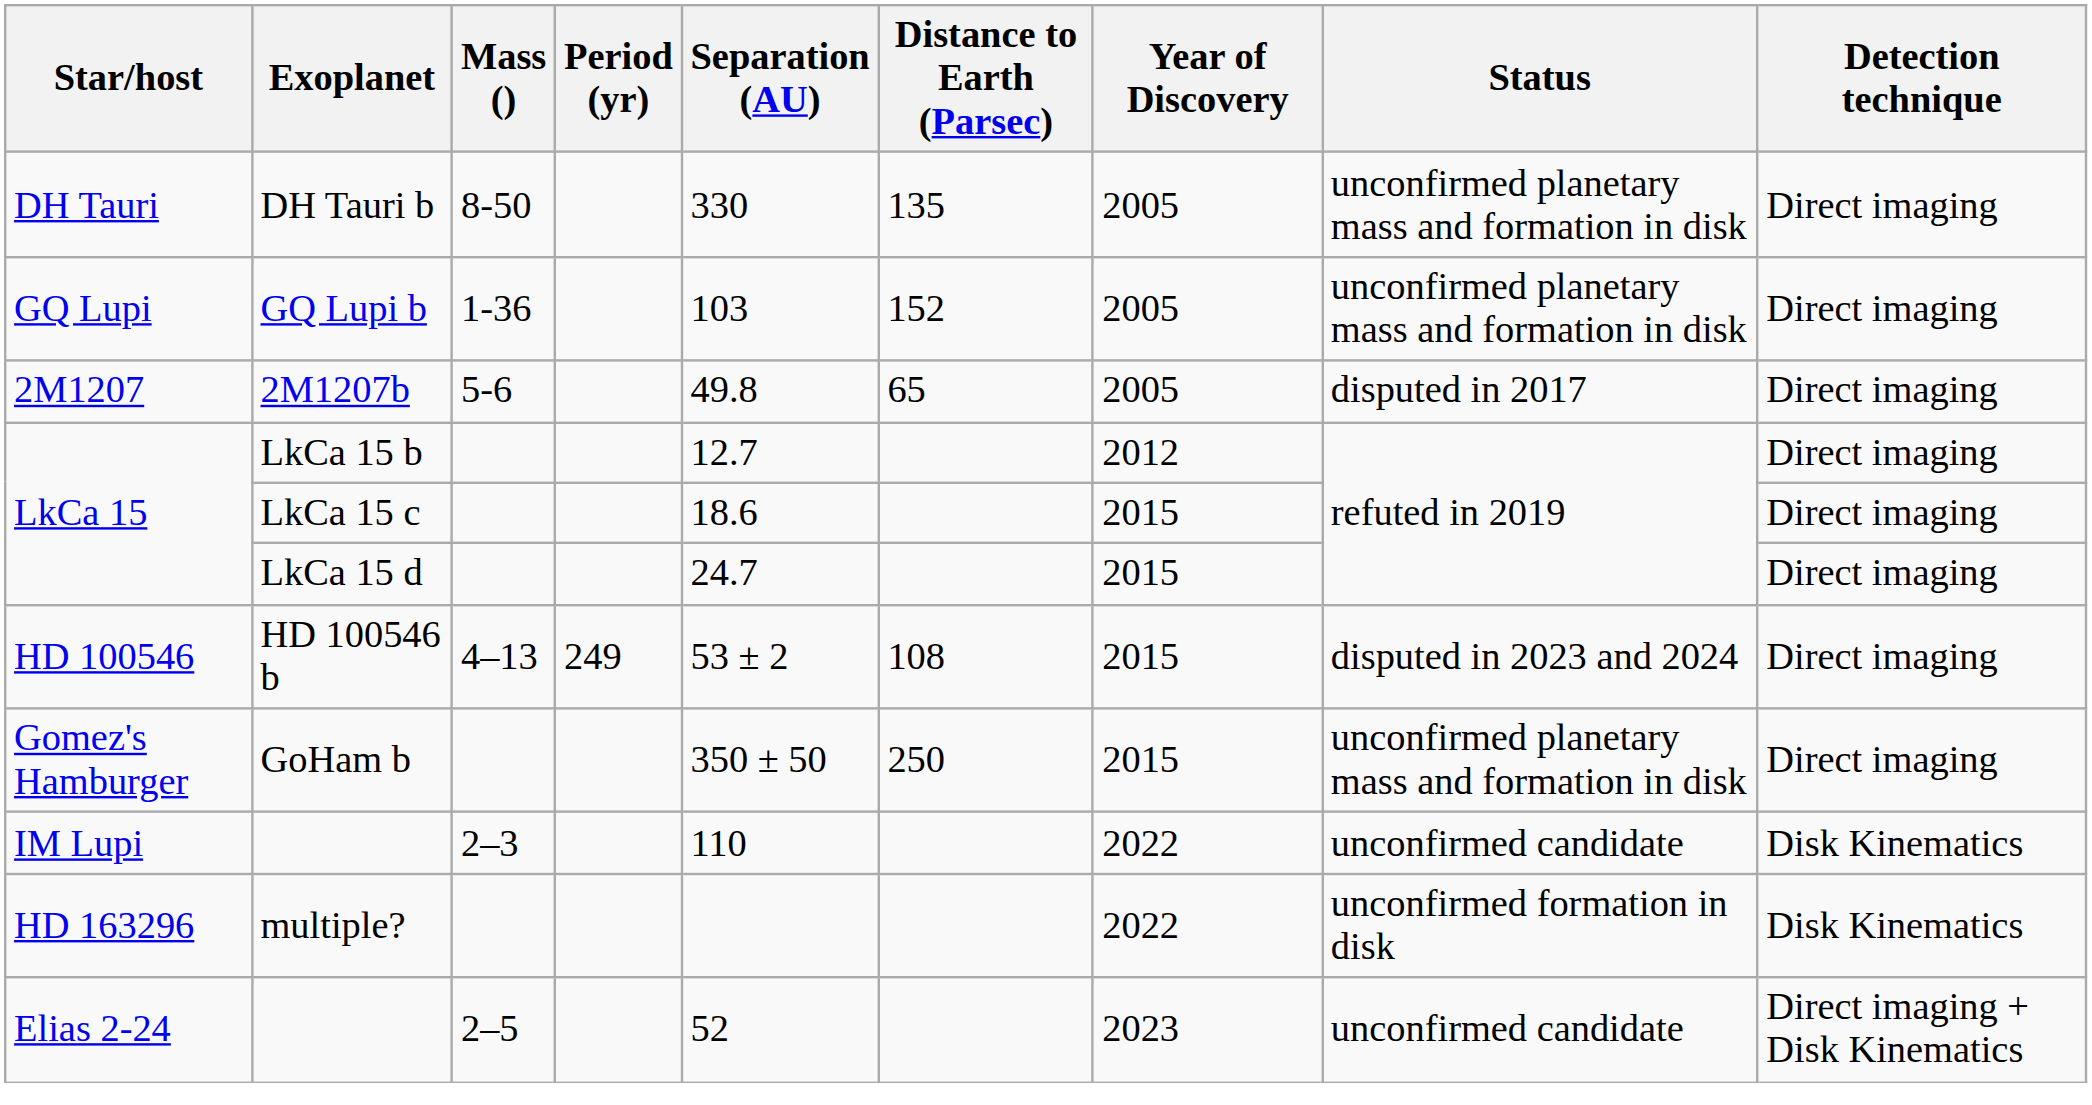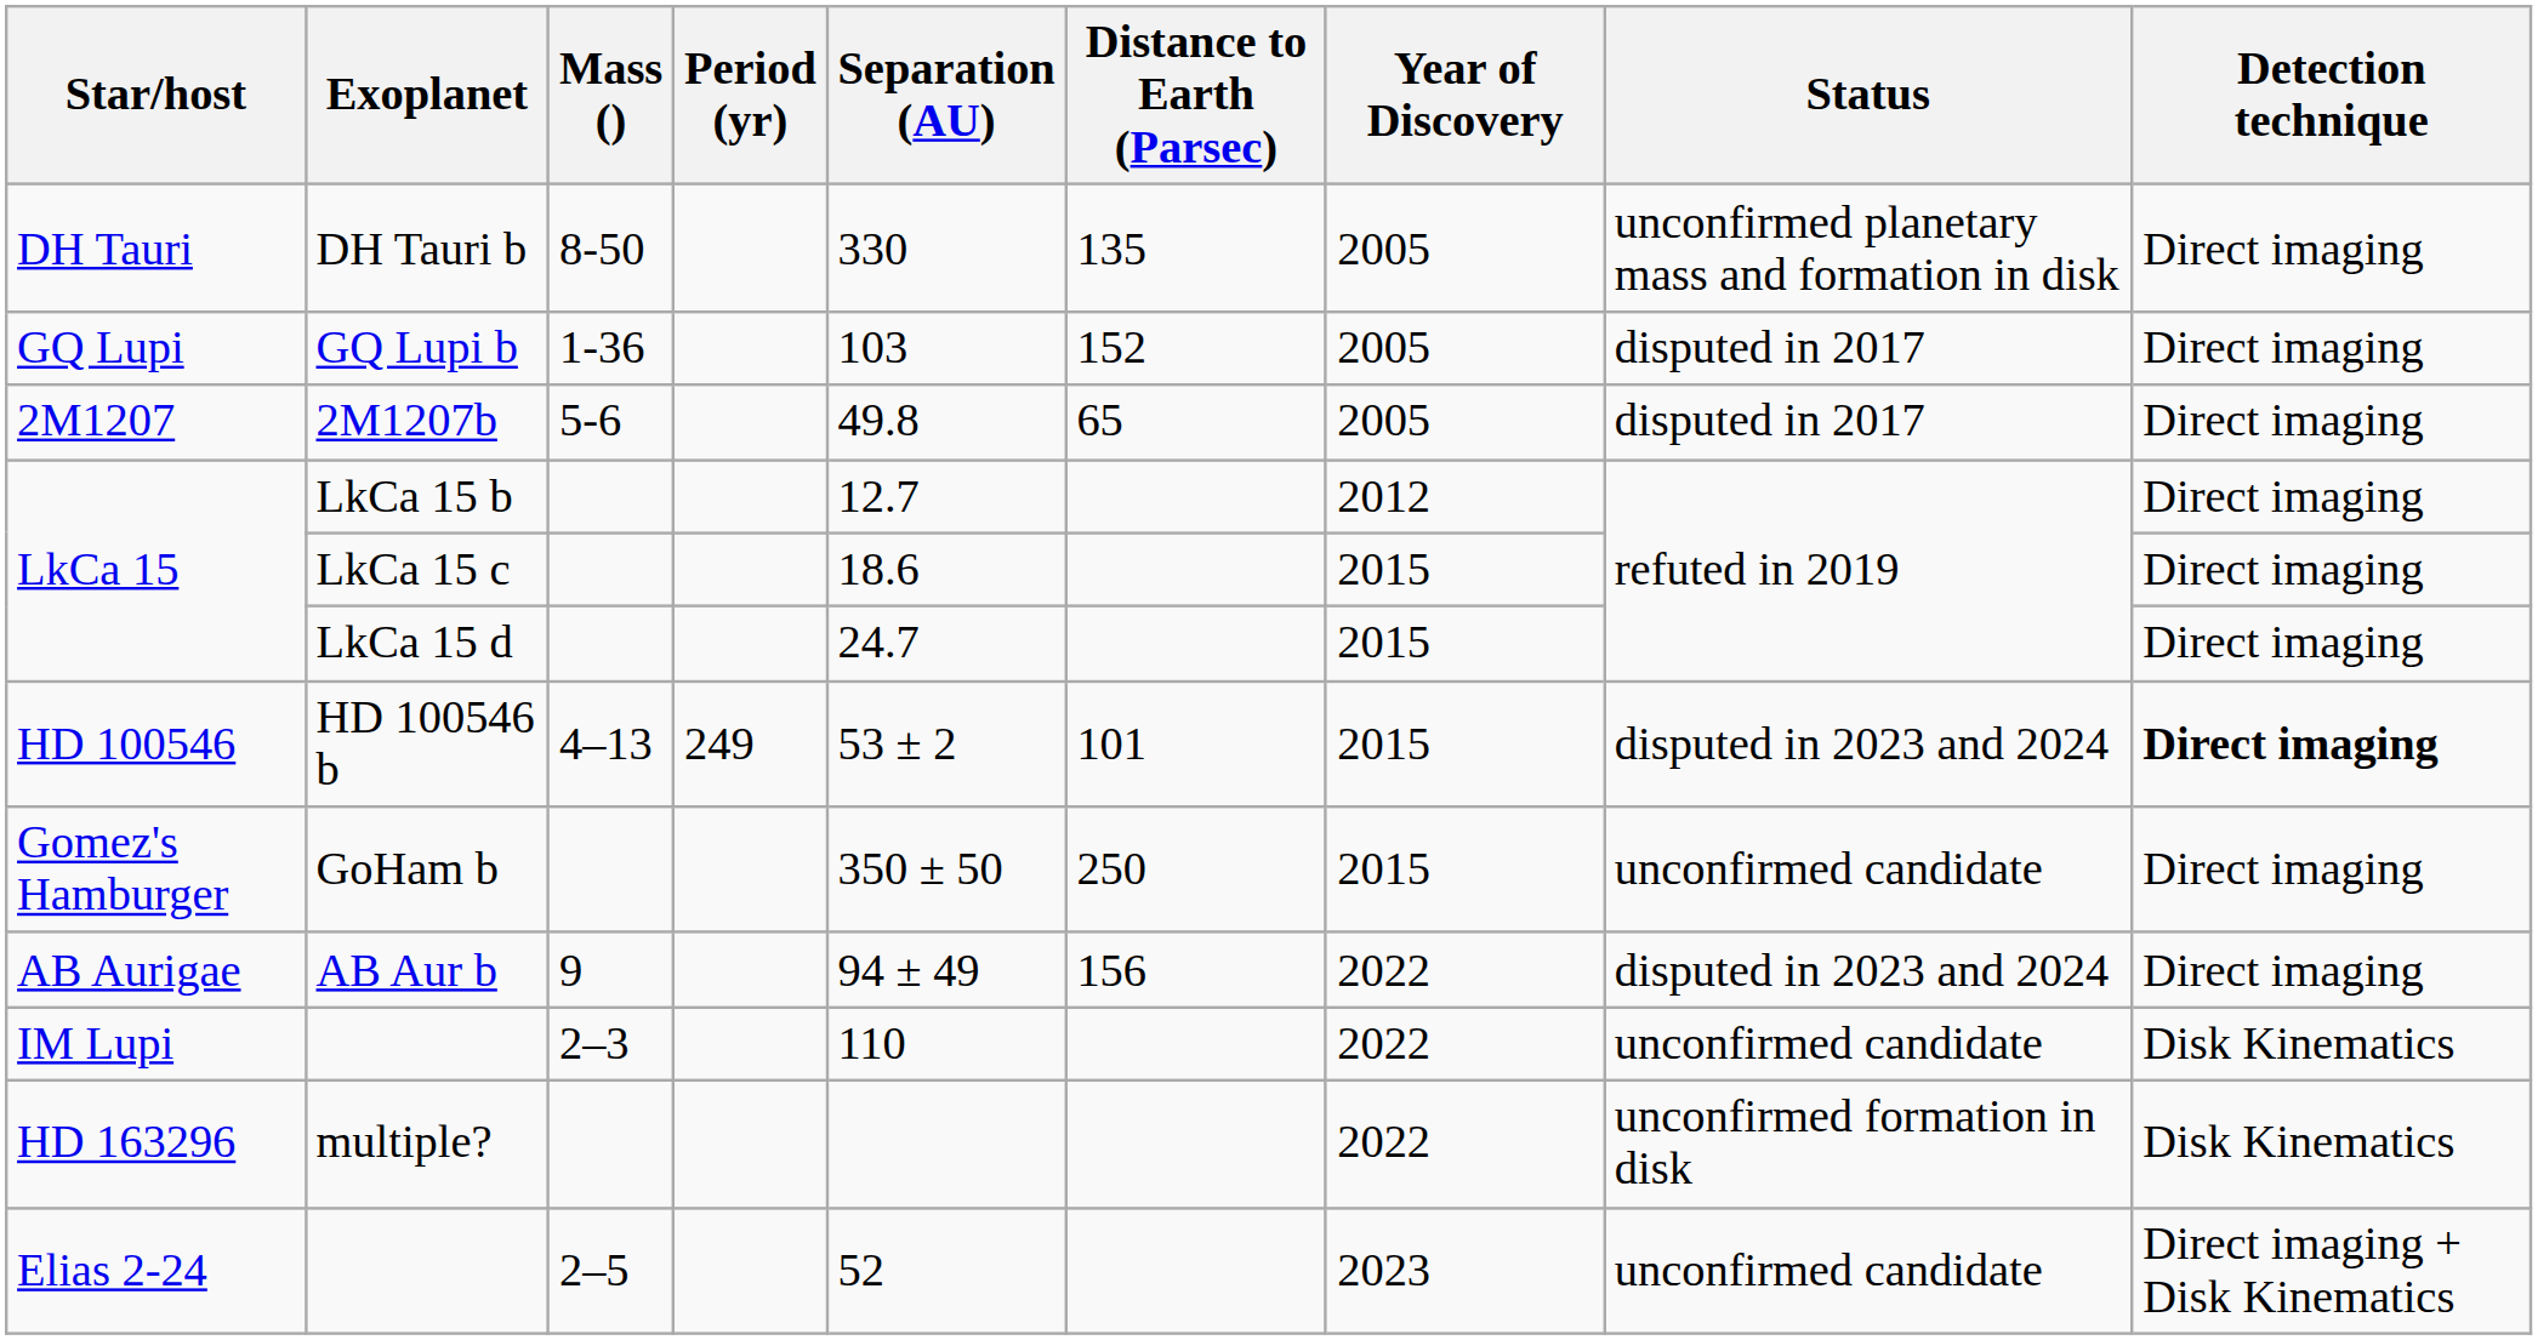GQ Lupi b | Status: unconfirmed planetary mass and formation in disk -> disputed in 2017
HD 100546 b | Distance to Earth (Parsec): 108 -> 101
HD 100546 b | Detection technique: normal -> bold
GoHam b | Status: unconfirmed planetary mass and formation in disk -> unconfirmed candidate
+ row: AB Aurigae | AB Aur b | 9 | 94 ± 49 | 156 | 2022 | disputed in 2023 and 2024 | Direct imaging
